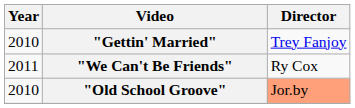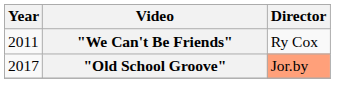- row: 2010 | "Gettin' Married" | Trey Fanjoy
"Old School Groove" | Year: 2010 -> 2017
